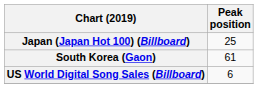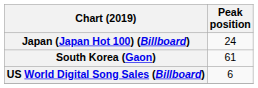Japan (Japan Hot 100) (Billboard) | Peak position: 25 -> 24
